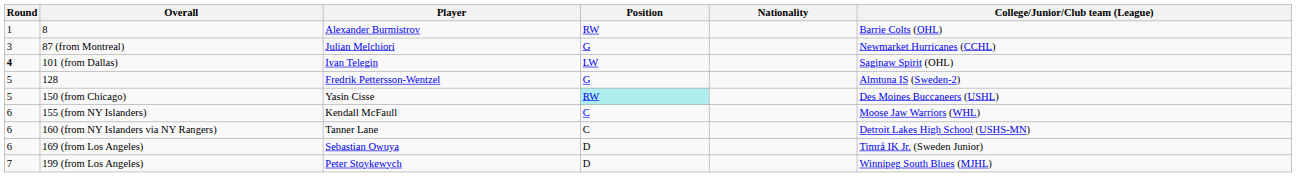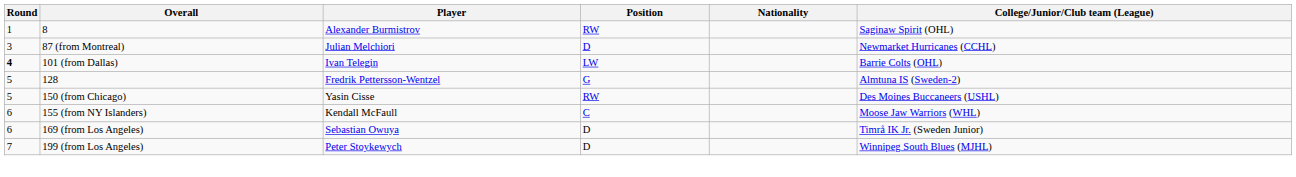8 | College/Junior/Club team (League): Barrie Colts (OHL) -> Saginaw Spirit (OHL)
87 (from Montreal) | Position: G -> D
101 (from Dallas) | College/Junior/Club team (League): Saginaw Spirit (OHL) -> Barrie Colts (OHL)
150 (from Chicago) | Position: paleturquoise background -> no background
- row: 6 | 160 (from NY Islanders via NY Rangers) | Tanner Lane | C | Detroit Lakes High School (USHS-MN)
